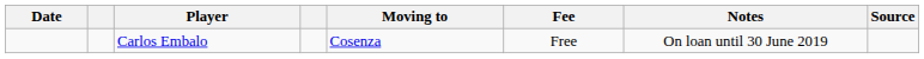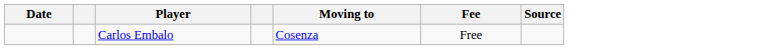- column: Notes | On loan until 30 June 2019
